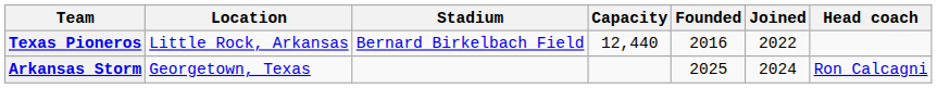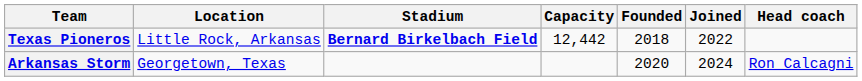Texas Pioneros | Stadium: normal -> bold
Texas Pioneros | Capacity: 12,440 -> 12,442
Texas Pioneros | Founded: 2016 -> 2018
Arkansas Storm | Founded: 2025 -> 2020
